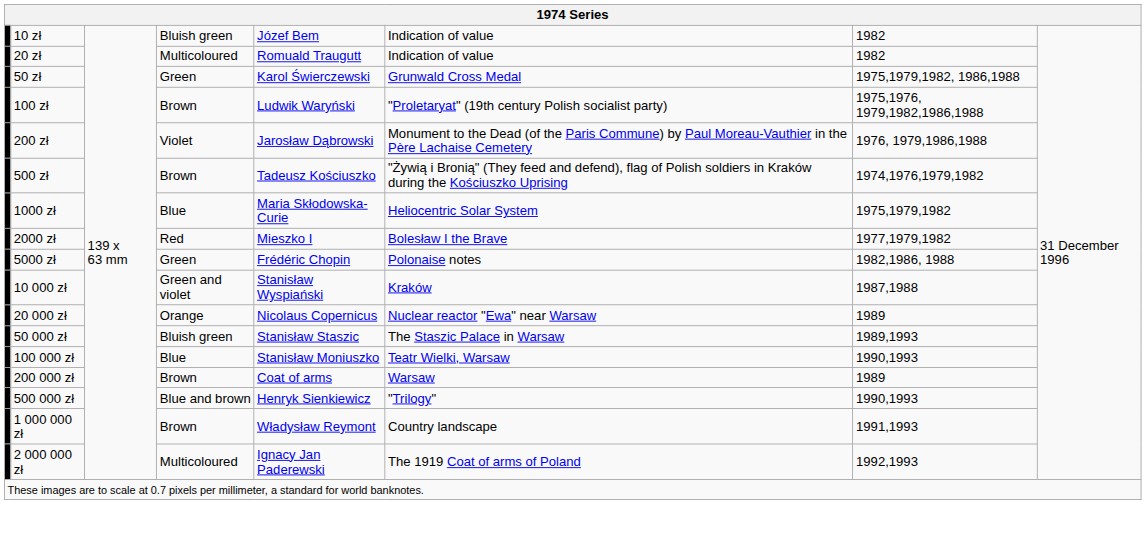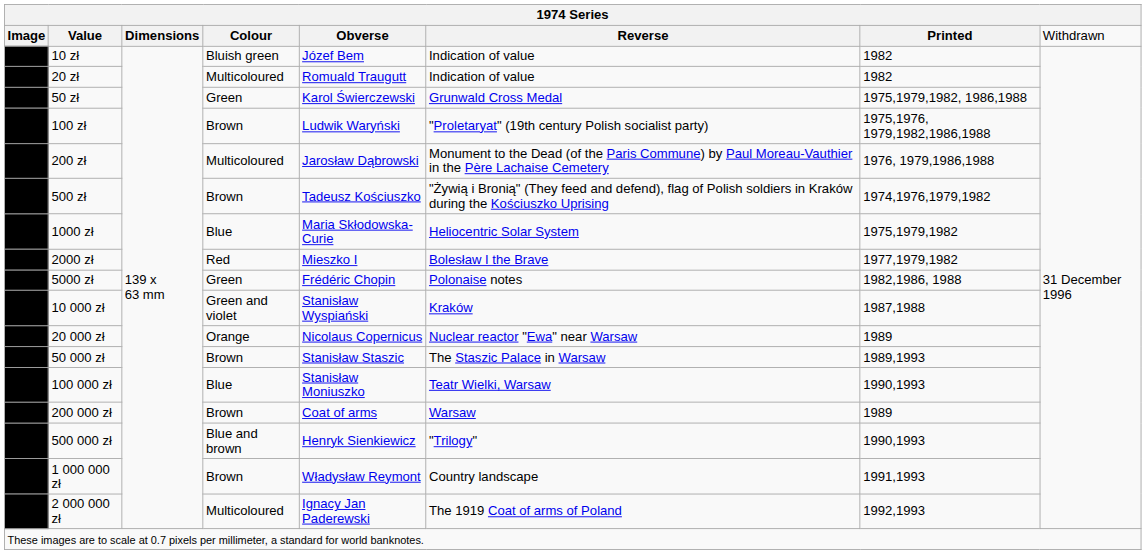+ row: Image | Value | Dimensions | Colour | Obverse | Reverse | Printed | Withdrawn
200 zł | column 4: Violet -> Multicoloured
50 000 zł | column 4: Bluish green -> Brown
